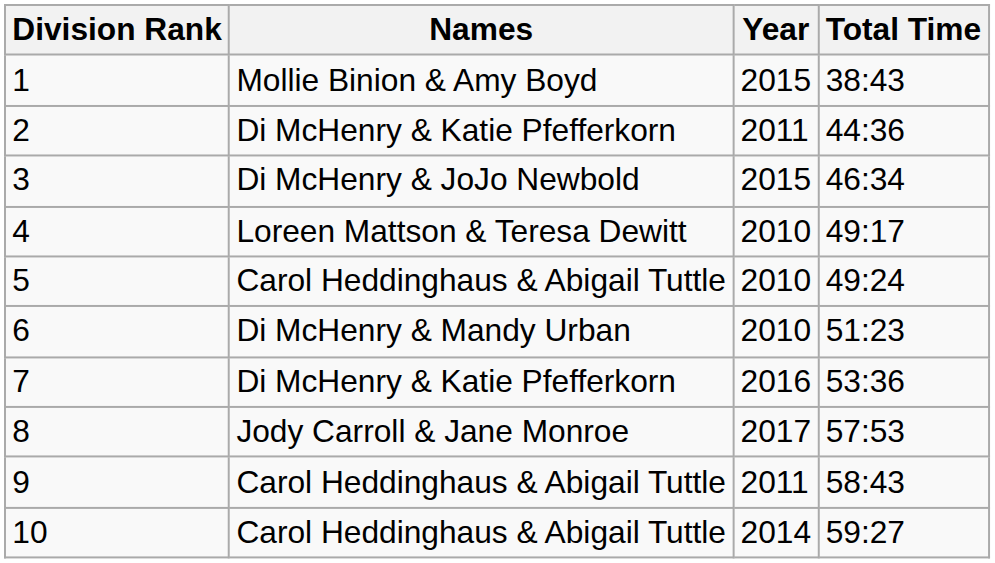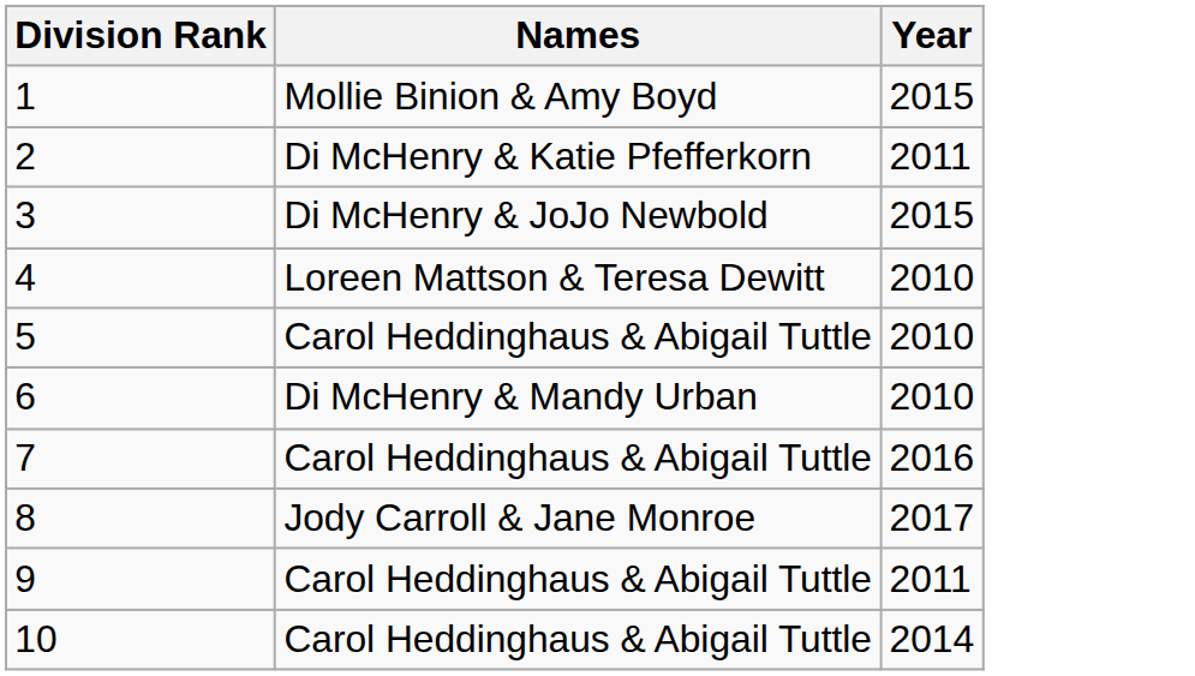- column: Total Time | 38:43 | 44:36 | 46:34 | 49:17 | 49:24 | 51:23 | 53:36 | 57:53 | 58:43 | 59:27
7 | Names: Di McHenry & Katie Pfefferkorn -> Carol Heddinghaus & Abigail Tuttle
